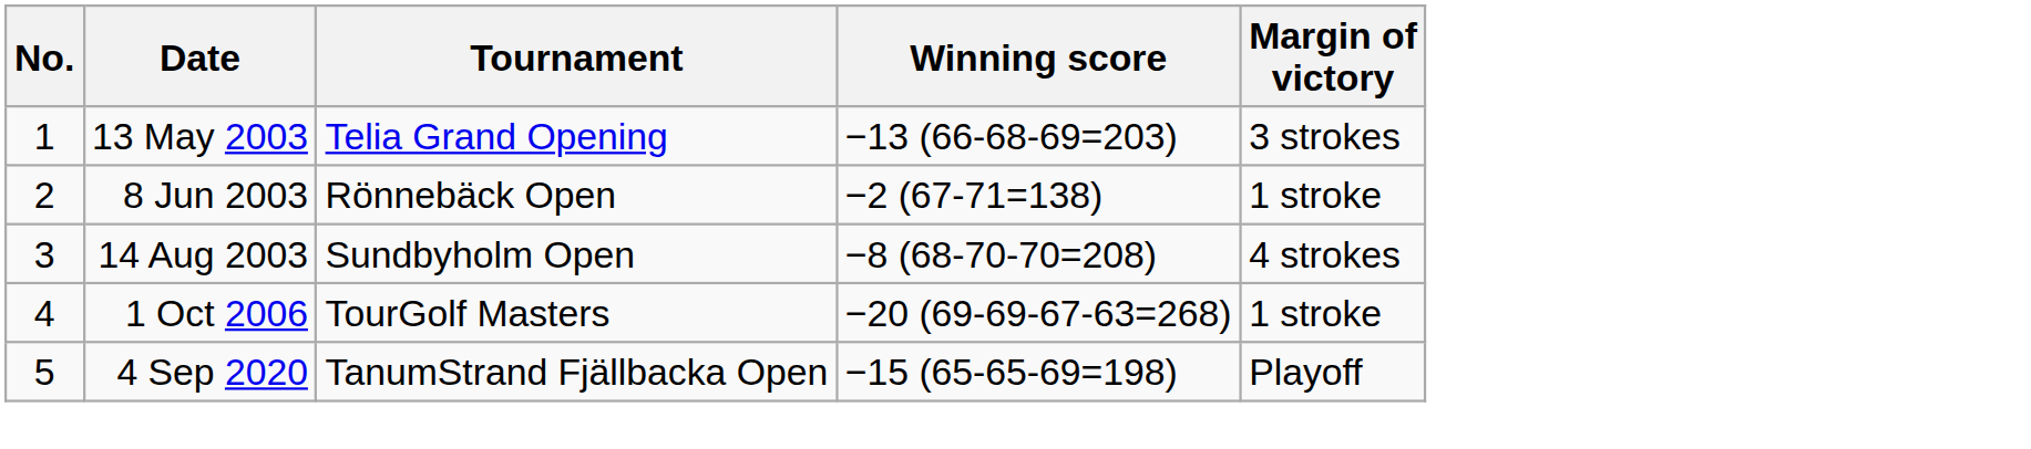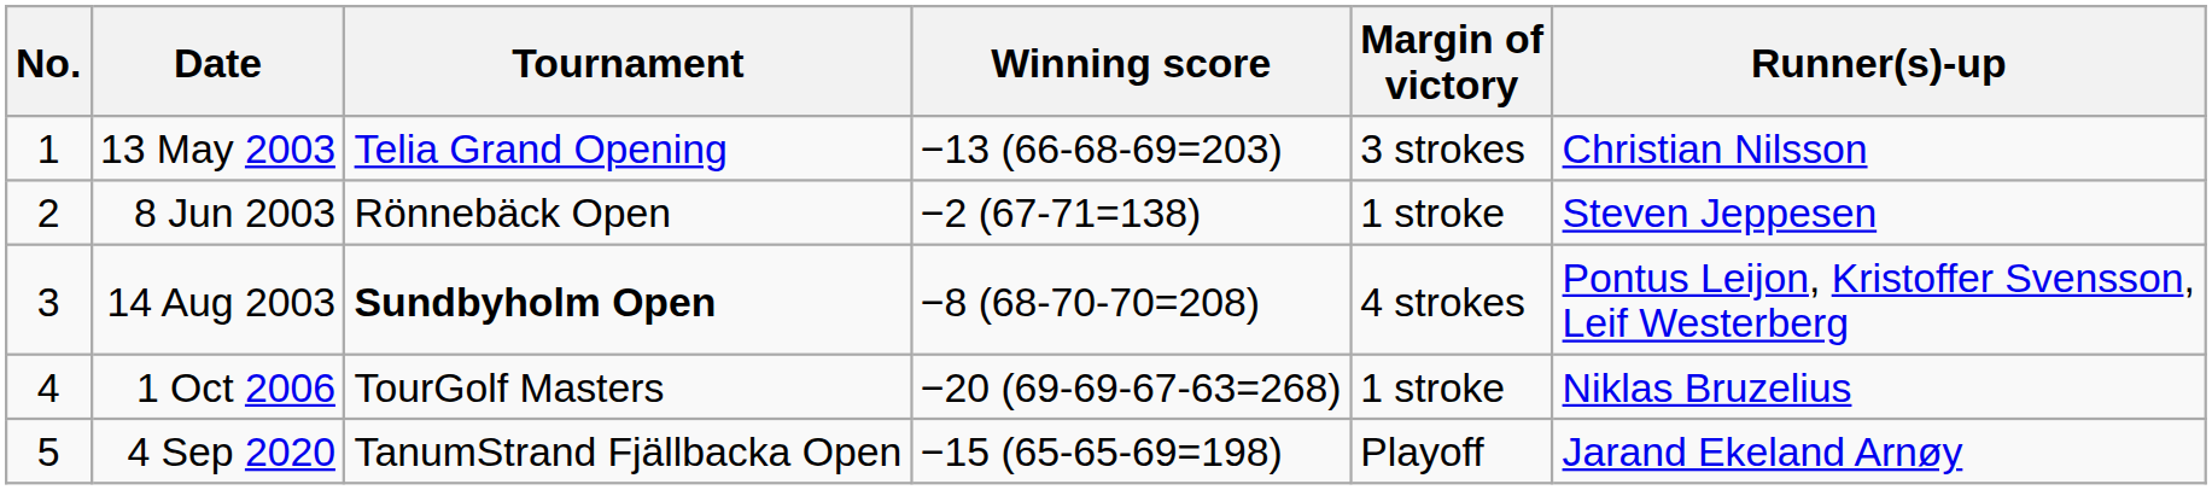+ column: Runner(s)-up | Christian Nilsson | Steven Jeppesen | Pontus Leijon, Kristoffer Svensson, Leif Westerberg | Niklas Bruzelius | Jarand Ekeland Arnøy
14 Aug 2003 | Tournament: normal -> bold
